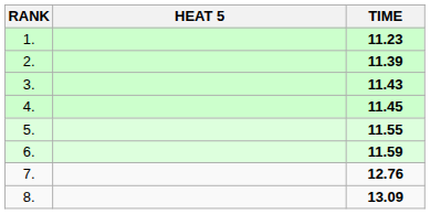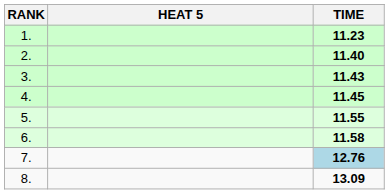2. | TIME: 11.39 -> 11.40
6. | TIME: 11.59 -> 11.58
7. | TIME: no background -> lightblue background
